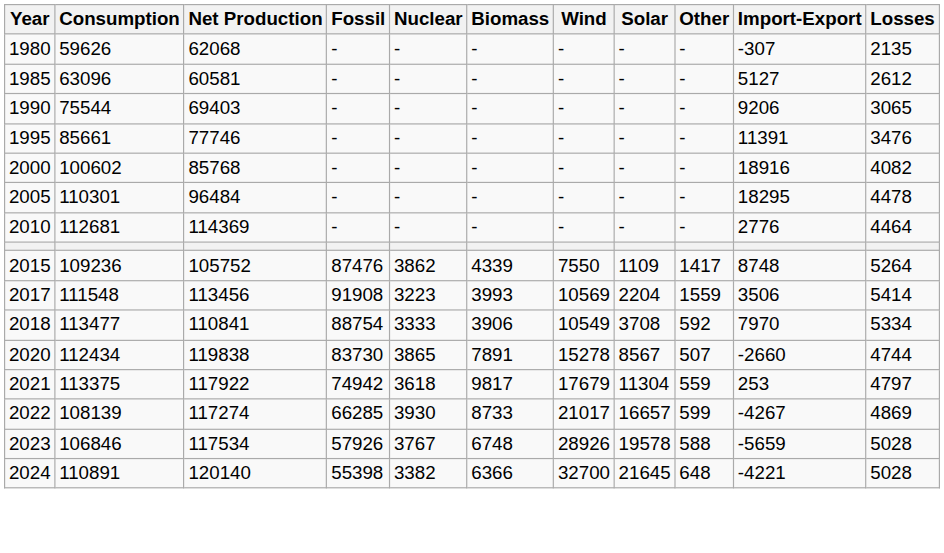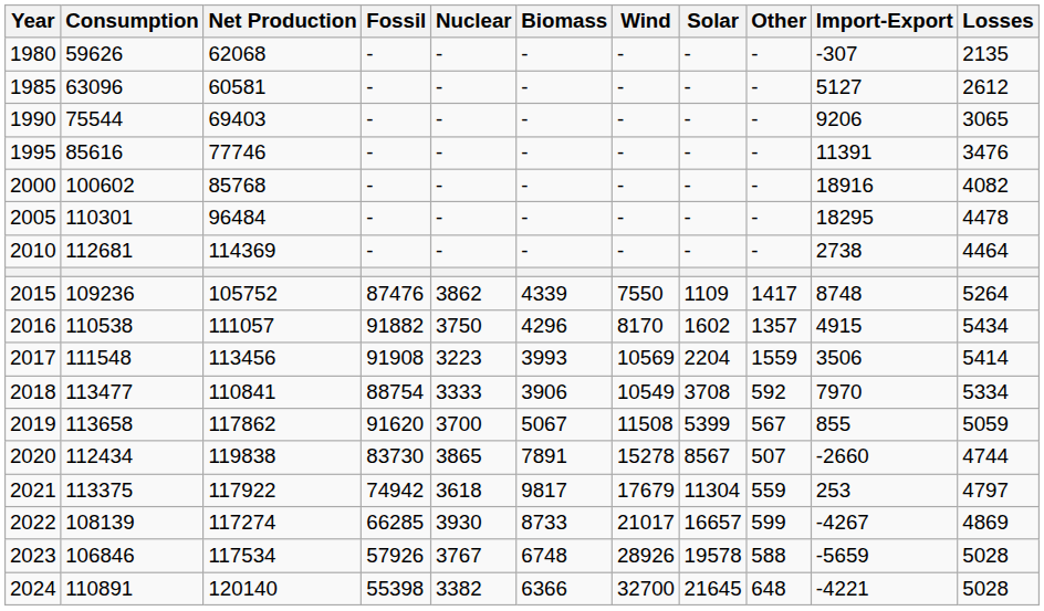1995 | Consumption: 85661 -> 85616
2010 | Import-Export: 2776 -> 2738
+ row: 2016 | 110538 | 111057 | 91882 | 3750 | 4296 | 8170 | 1602 | 1357 | 4915 | 5434
+ row: 2019 | 113658 | 117862 | 91620 | 3700 | 5067 | 11508 | 5399 | 567 | 855 | 5059
